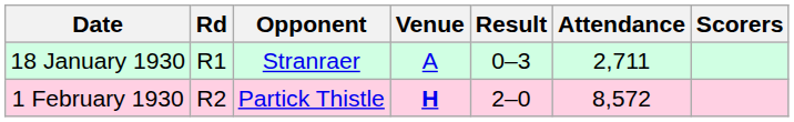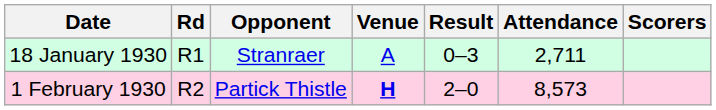1 February 1930 | Attendance: 8,572 -> 8,573
